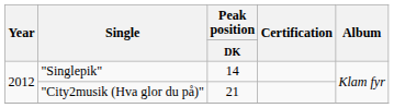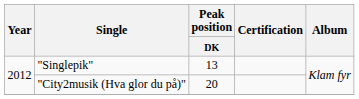"Singlepik" | Peak position / DK: 14 -> 13
"City2musik (Hva glor du på)" | Peak position / DK: 21 -> 20
